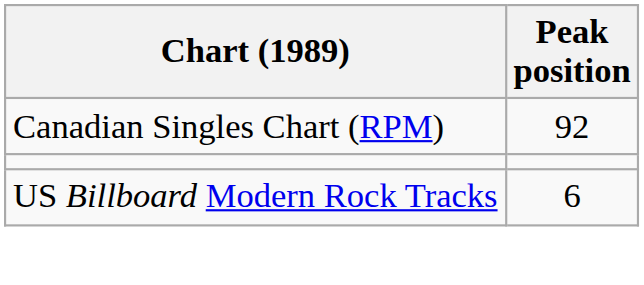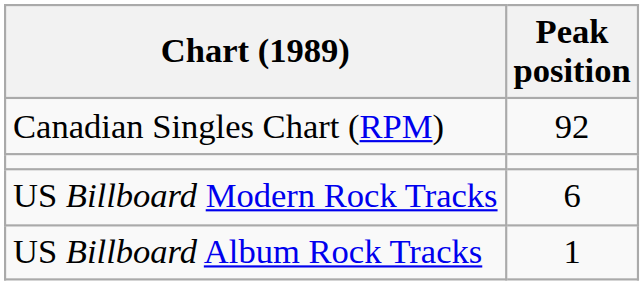+ row: US Billboard Album Rock Tracks | 1
